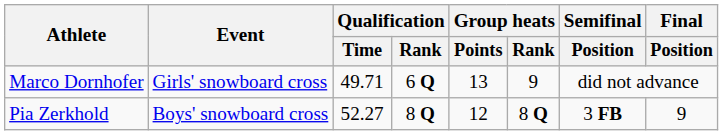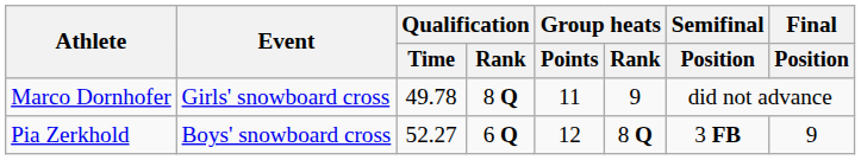Marco Dornhofer | Qualification / Time: 49.71 -> 49.78
Marco Dornhofer | Qualification / Rank: 6 Q -> 8 Q
Marco Dornhofer | Group heats / Points: 13 -> 11
Pia Zerkhold | Qualification / Rank: 8 Q -> 6 Q
